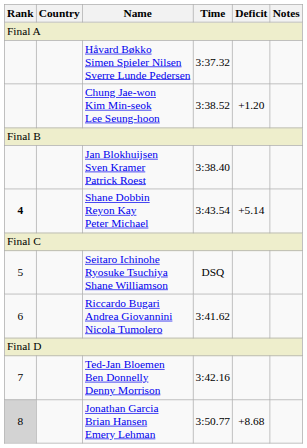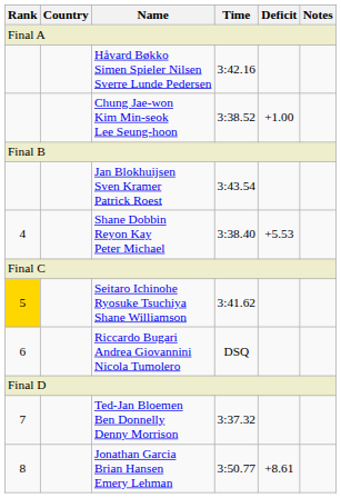Håvard Bøkko Simen Spieler Nilsen Sverre Lunde Pedersen | Time: 3:37.32 -> 3:42.16
Chung Jae-won Kim Min-seok Lee Seung-hoon | Deficit: +1.20 -> +1.00
Jan Blokhuijsen Sven Kramer Patrick Roest | Time: 3:38.40 -> 3:43.54
Shane Dobbin Reyon Kay Peter Michael | Rank: bold -> normal
Shane Dobbin Reyon Kay Peter Michael | Time: 3:43.54 -> 3:38.40
Shane Dobbin Reyon Kay Peter Michael | Deficit: +5.14 -> +5.53
Seitaro Ichinohe Ryosuke Tsuchiya Shane Williamson | Rank: no background -> gold background
Seitaro Ichinohe Ryosuke Tsuchiya Shane Williamson | Time: DSQ -> 3:41.62
Riccardo Bugari Andrea Giovannini Nicola Tumolero | Time: 3:41.62 -> DSQ
Ted-Jan Bloemen Ben Donnelly Denny Morrison | Time: 3:42.16 -> 3:37.32
Jonathan Garcia Brian Hansen Emery Lehman | Rank: lightgrey background -> no background
Jonathan Garcia Brian Hansen Emery Lehman | Deficit: +8.68 -> +8.61
